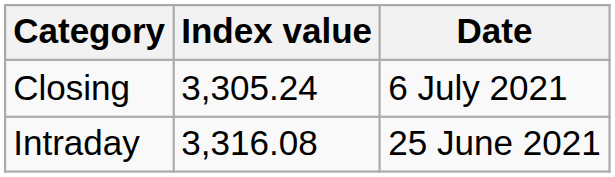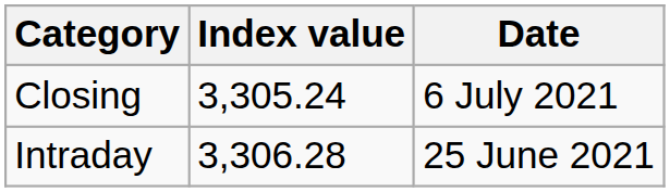Intraday | Index value: 3,316.08 -> 3,306.28
